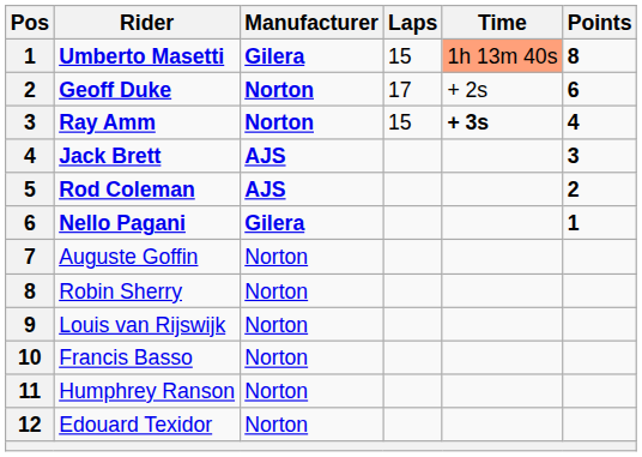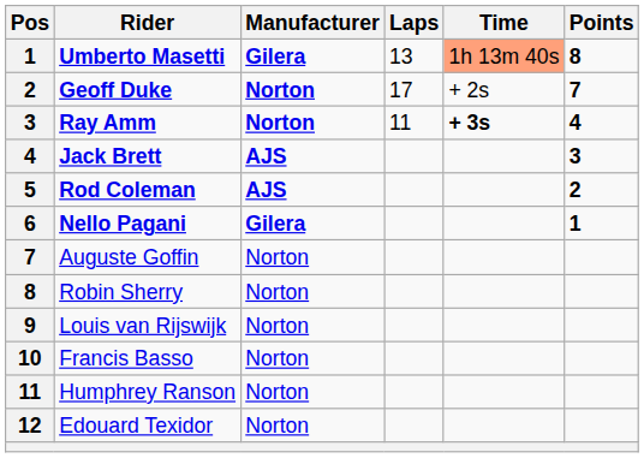Umberto Masetti | Laps: 15 -> 13
Geoff Duke | Points: 6 -> 7
Ray Amm | Laps: 15 -> 11
